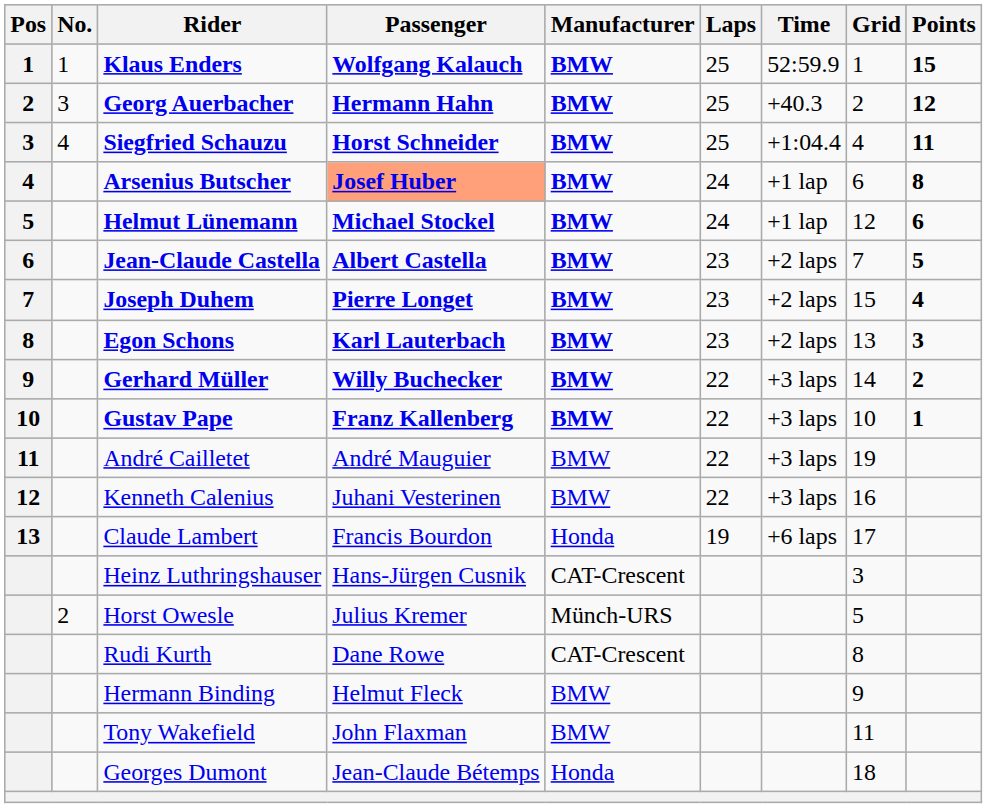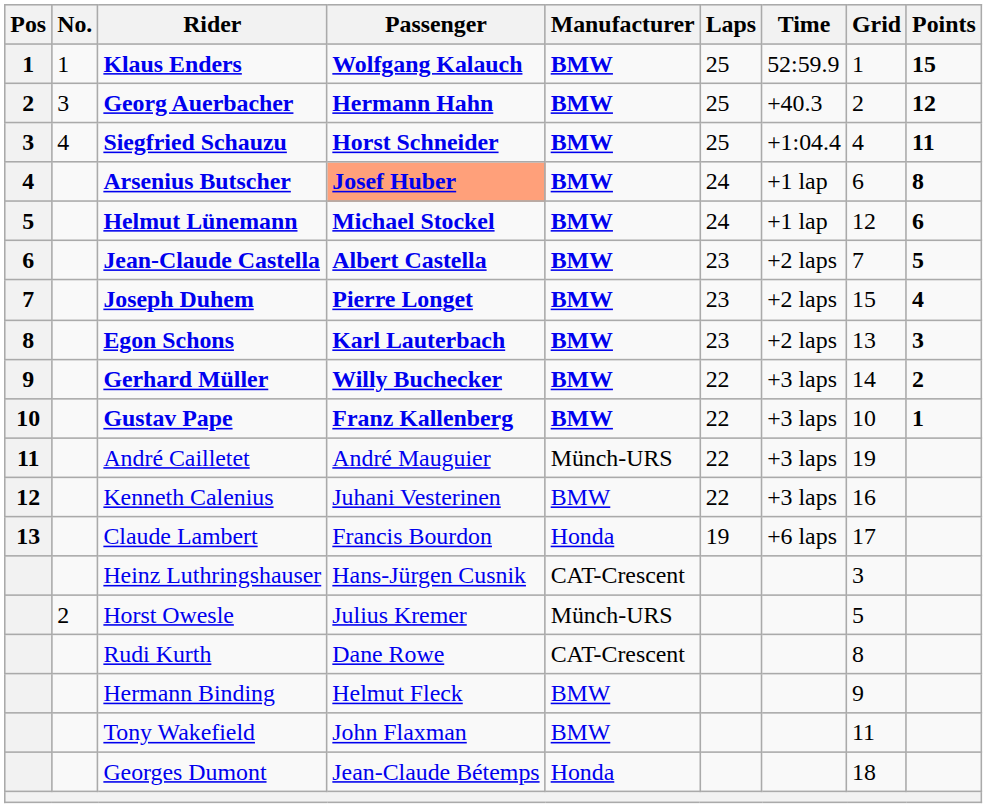André Cailletet | Manufacturer: BMW -> Münch-URS
